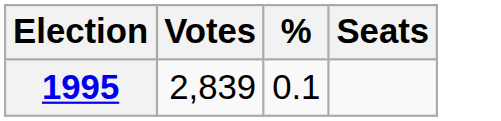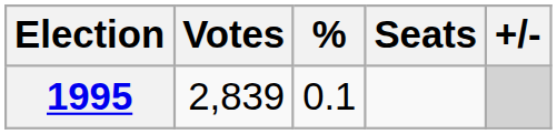+ column: +/-
